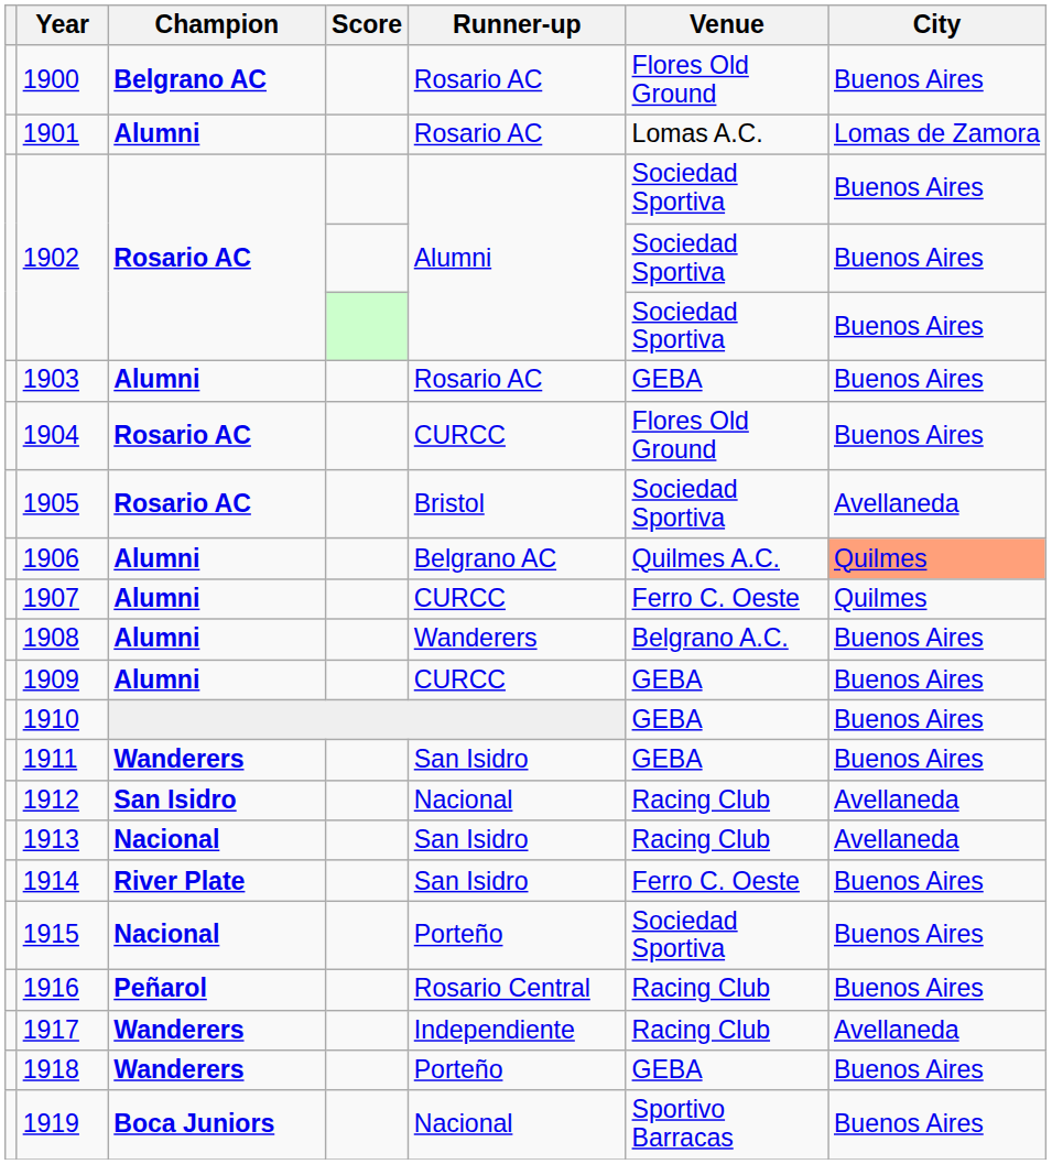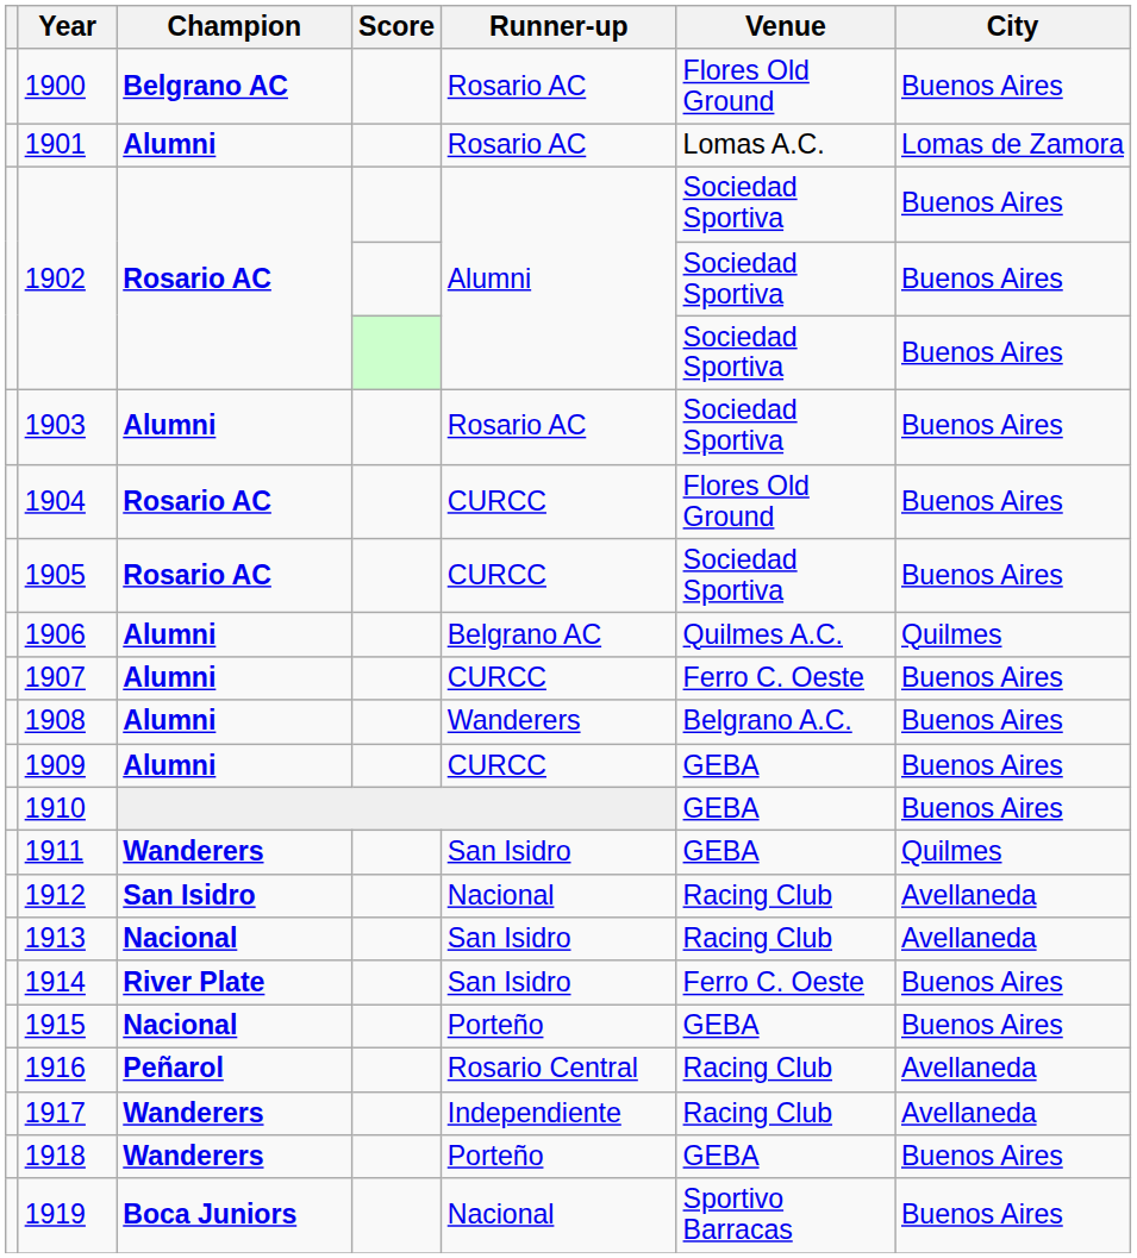1903 | Venue: GEBA -> Sociedad Sportiva
1905 | Runner-up: Bristol -> CURCC
1905 | City: Avellaneda -> Buenos Aires
1906 | City: lightsalmon background -> no background
1907 | City: Quilmes -> Buenos Aires
1911 | City: Buenos Aires -> Quilmes
1915 | Venue: Sociedad Sportiva -> GEBA
1916 | City: Buenos Aires -> Avellaneda
